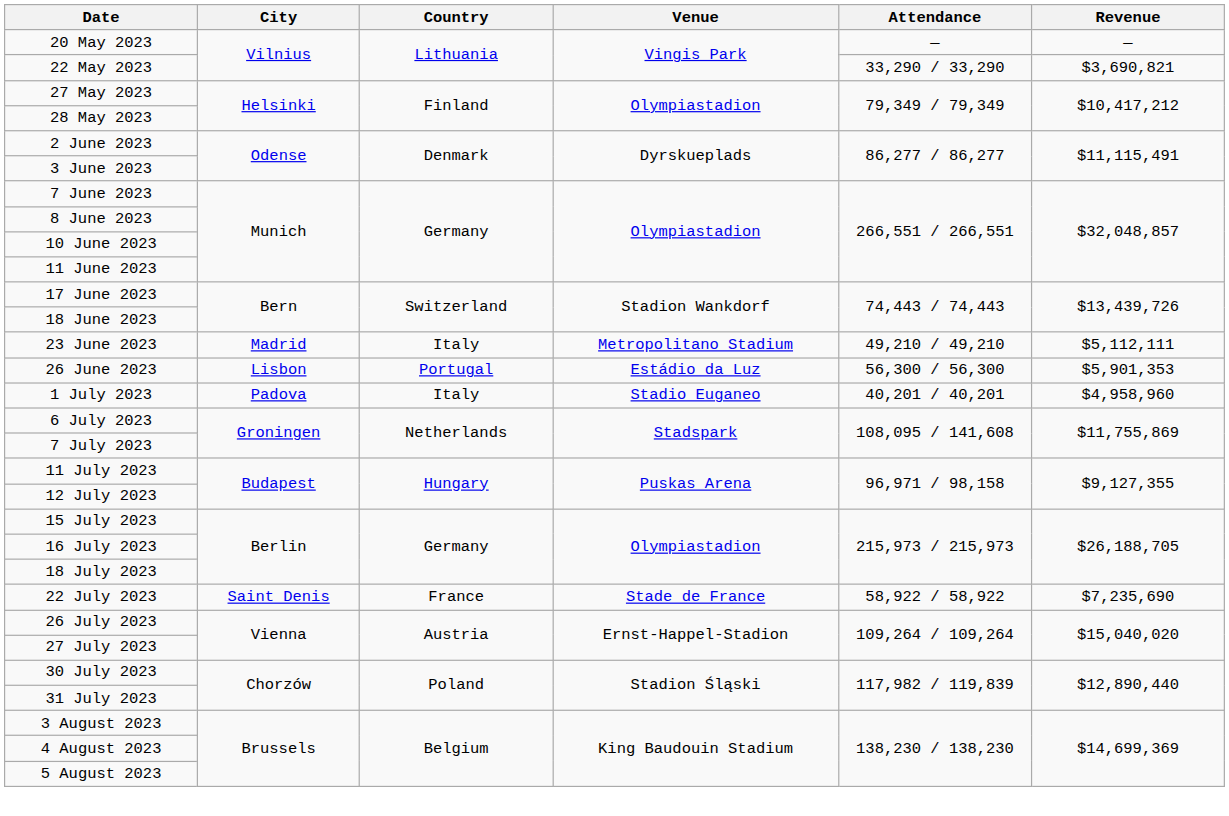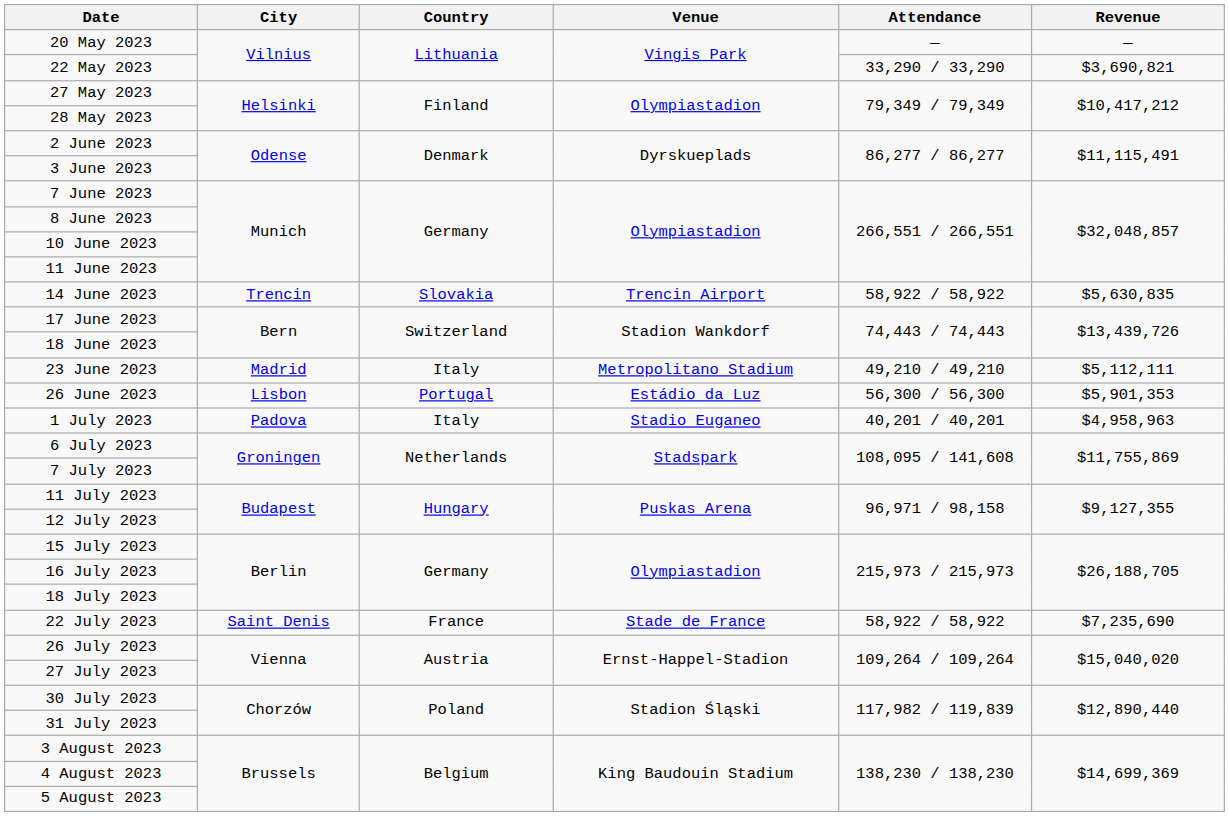+ row: 14 June 2023 | Trencin | Slovakia | Trencin Airport | 58,922 / 58,922 | $5,630,835
1 July 2023 | Revenue: $4,958,960 -> $4,958,963
